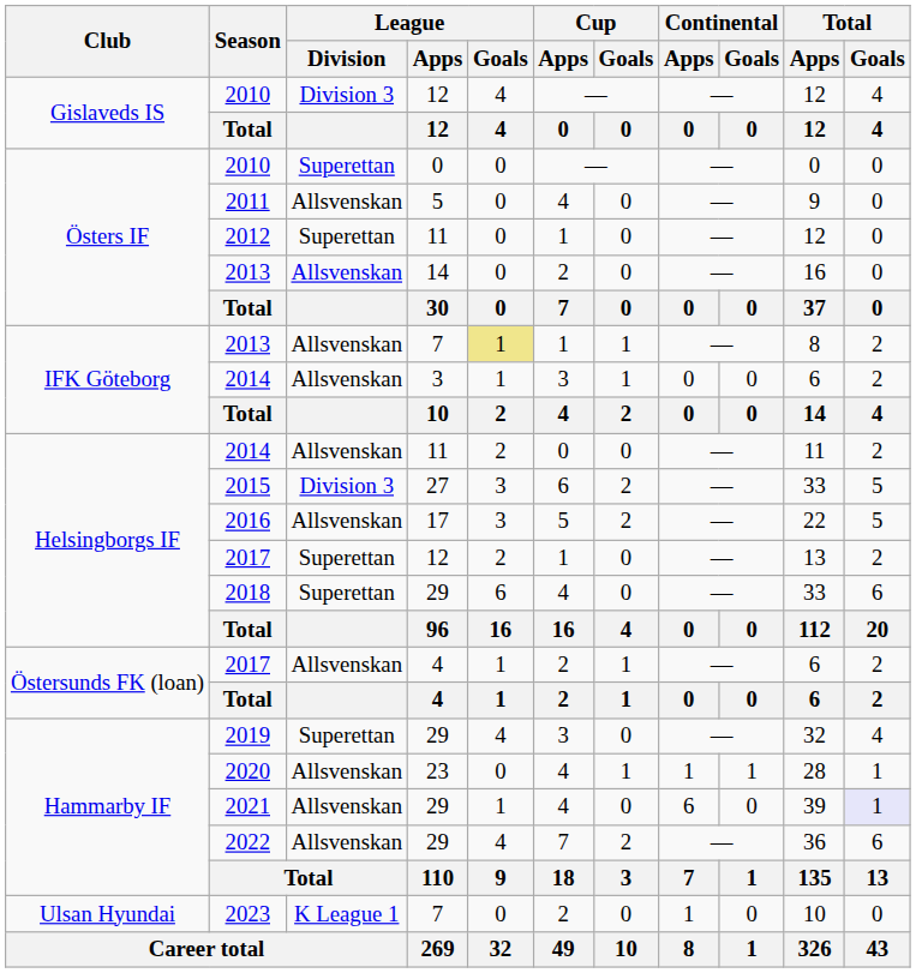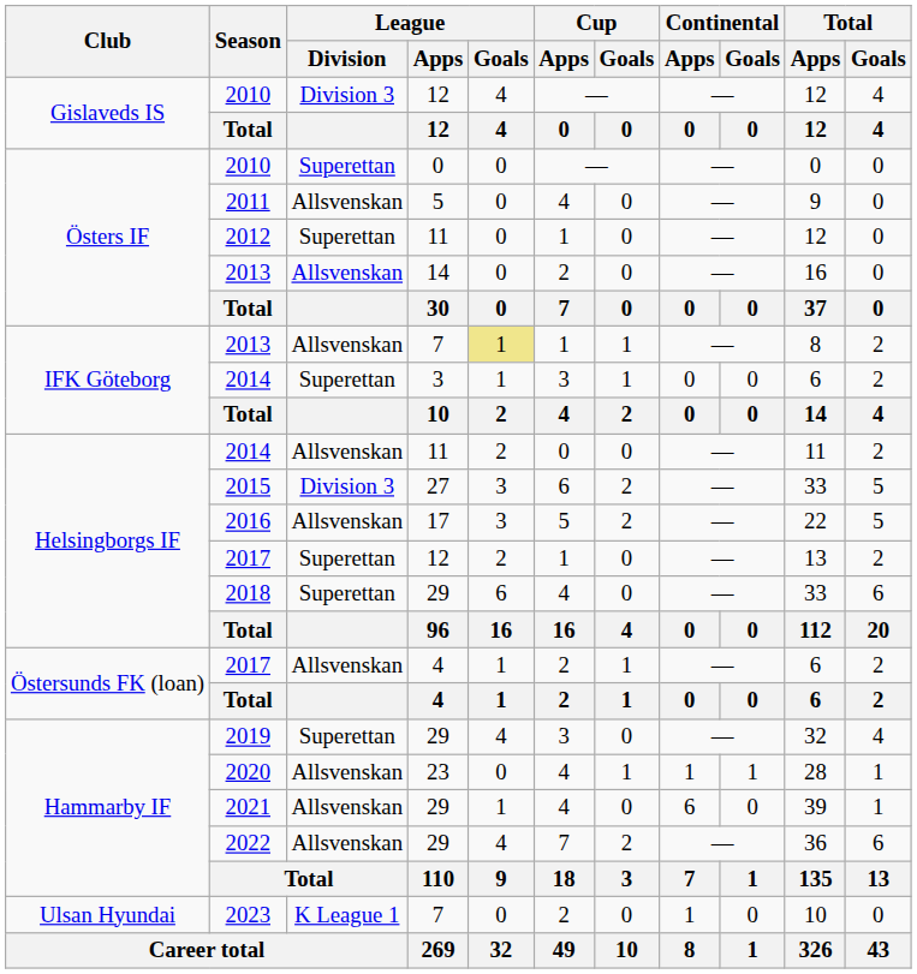2014 / 3 | League / Division: Allsvenskan -> Superettan
2021 | Total / Goals: lavender background -> no background
